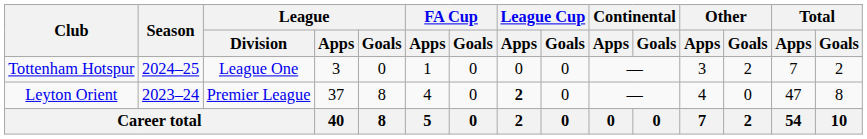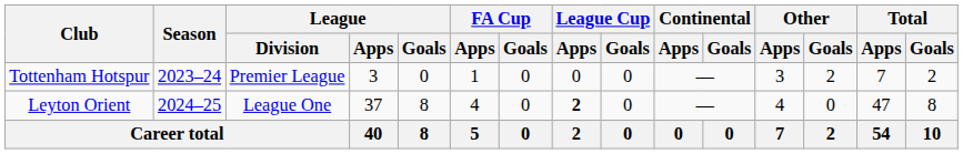Tottenham Hotspur | Season: 2024–25 -> 2023–24
Tottenham Hotspur | League / Division: League One -> Premier League
Leyton Orient | Season: 2023–24 -> 2024–25
Leyton Orient | League / Division: Premier League -> League One
